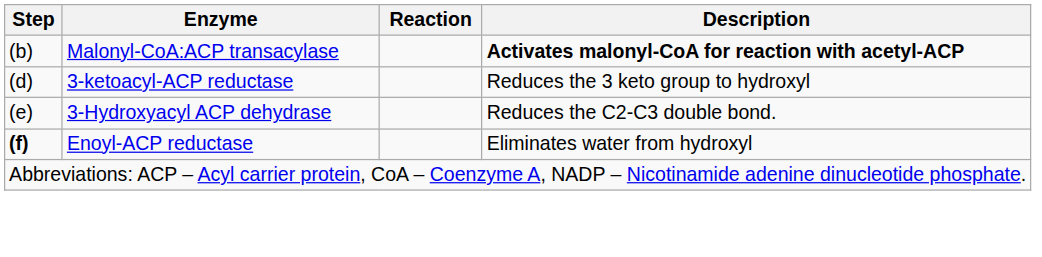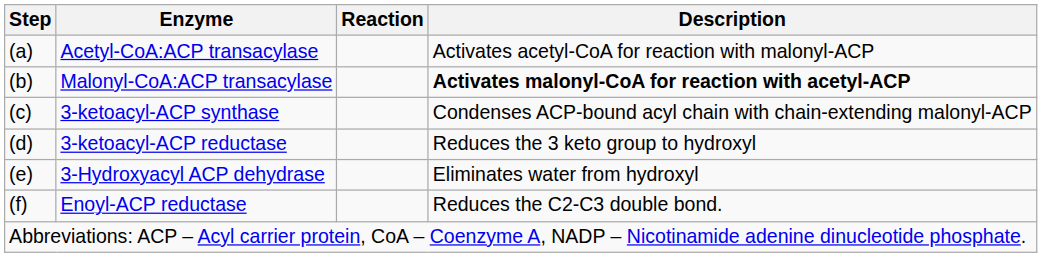+ row: (a) | Acetyl-CoA:ACP transacylase | Activates acetyl-CoA for reaction with malonyl-ACP
+ row: (c) | 3-ketoacyl-ACP synthase | Condenses ACP-bound acyl chain with chain-extending malonyl-ACP
3-Hydroxyacyl ACP dehydrase | Description: Reduces the C2-C3 double bond. -> Eliminates water from hydroxyl
Enoyl-ACP reductase | Step: bold -> normal
Enoyl-ACP reductase | Description: Eliminates water from hydroxyl -> Reduces the C2-C3 double bond.
